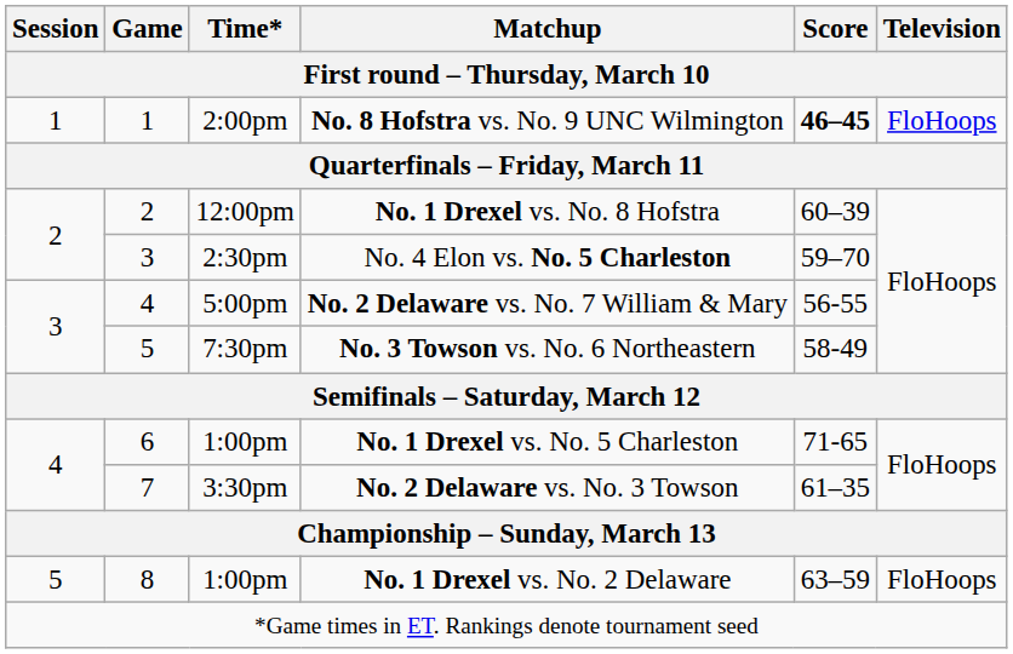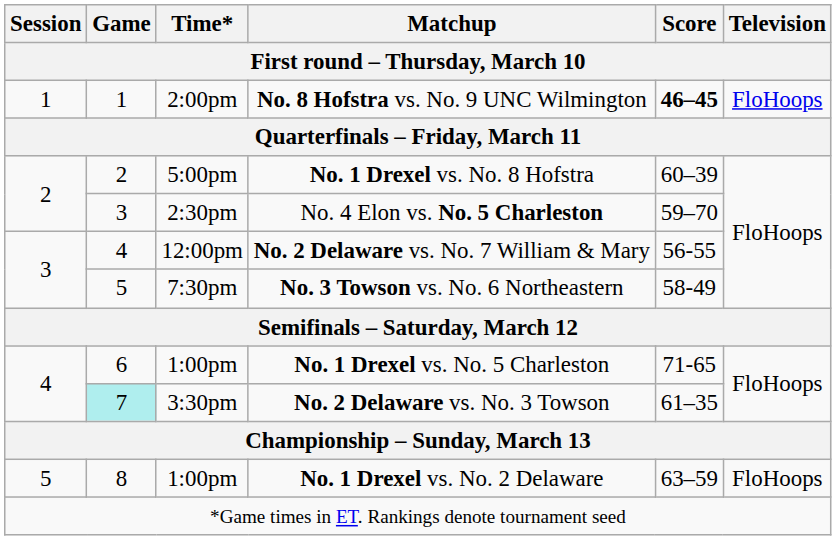No. 1 Drexel vs. No. 8 Hofstra | Time*: 12:00pm -> 5:00pm
No. 2 Delaware vs. No. 7 William & Mary | Time*: 5:00pm -> 12:00pm
No. 2 Delaware vs. No. 3 Towson | Game: no background -> paleturquoise background
